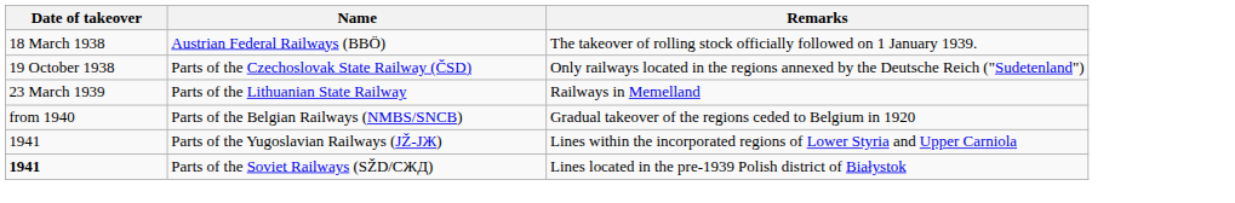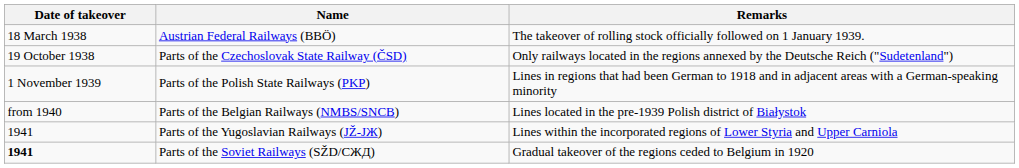- row: 23 March 1939 | Parts of the Lithuanian State Railway | Railways in Memelland
+ row: 1 November 1939 | Parts of the Polish State Railways (PKP) | Lines in regions that had been German to 1918 and in adjacent areas with a German-speaking minority
Parts of the Belgian Railways (NMBS/SNCB) | Remarks: Gradual takeover of the regions ceded to Belgium in 1920 -> Lines located in the pre-1939 Polish district of Białystok
Parts of the Soviet Railways (SŽD/СЖД) | Remarks: Lines located in the pre-1939 Polish district of Białystok -> Gradual takeover of the regions ceded to Belgium in 1920
